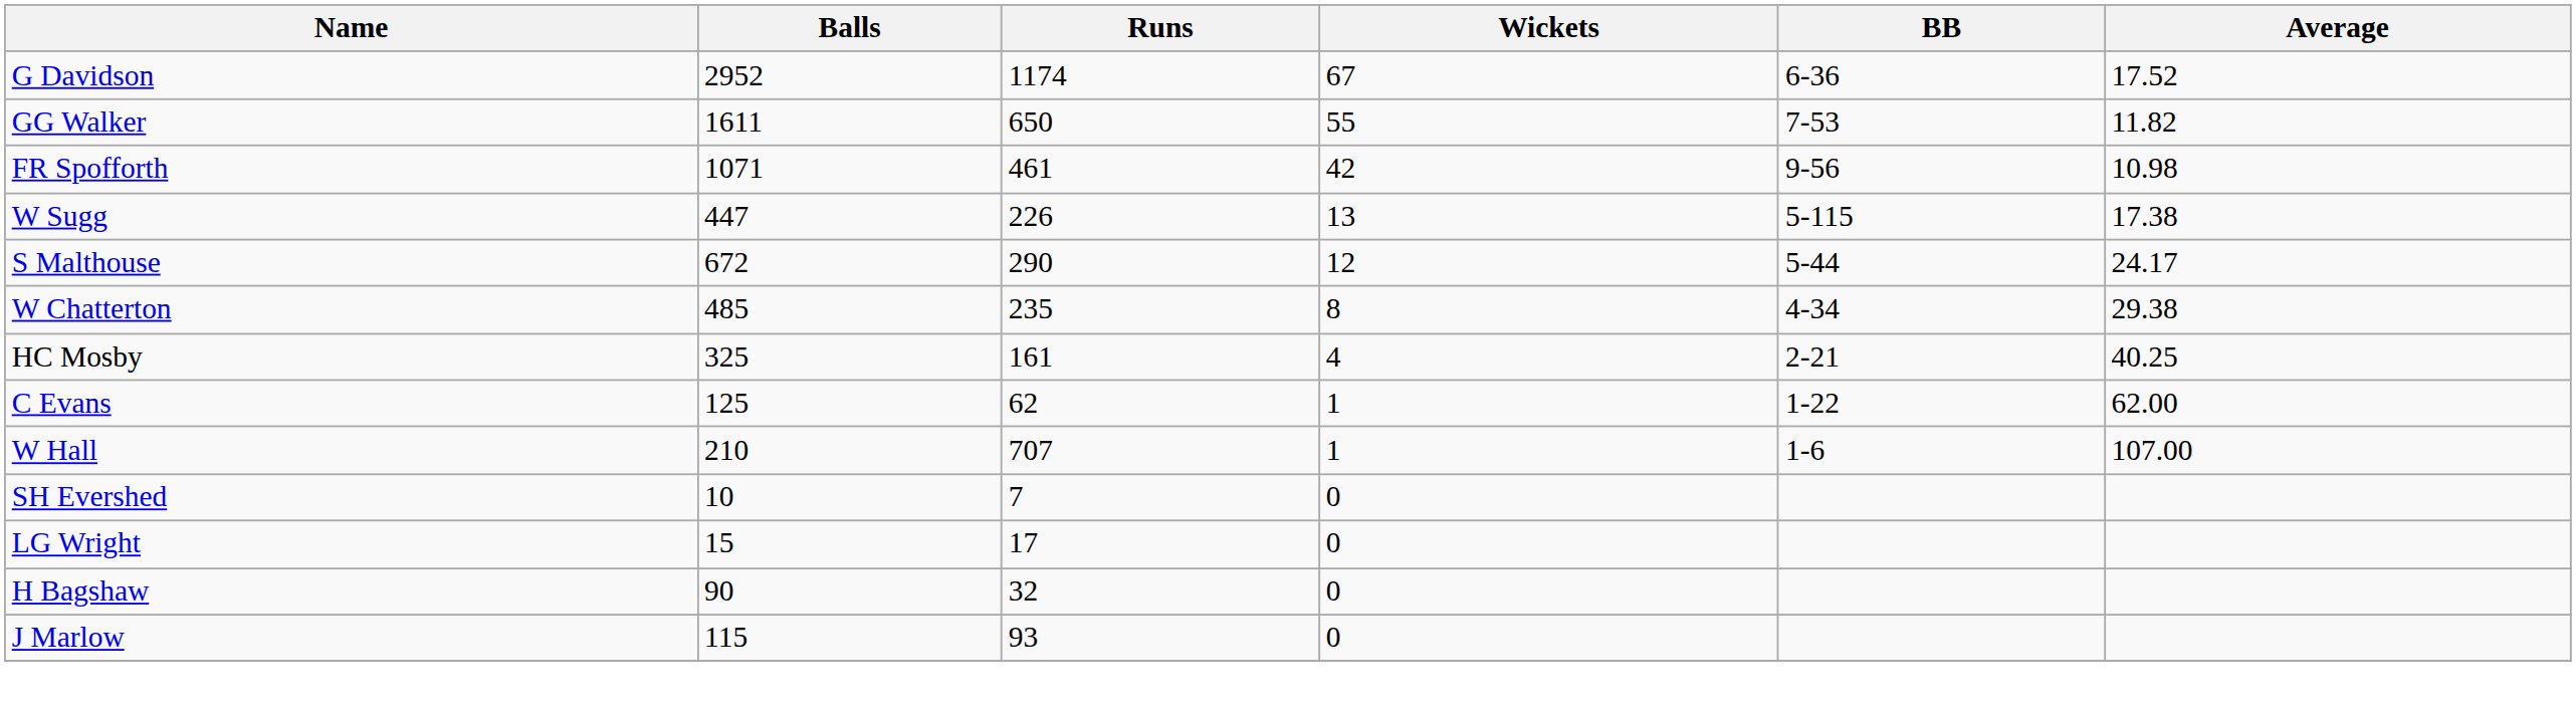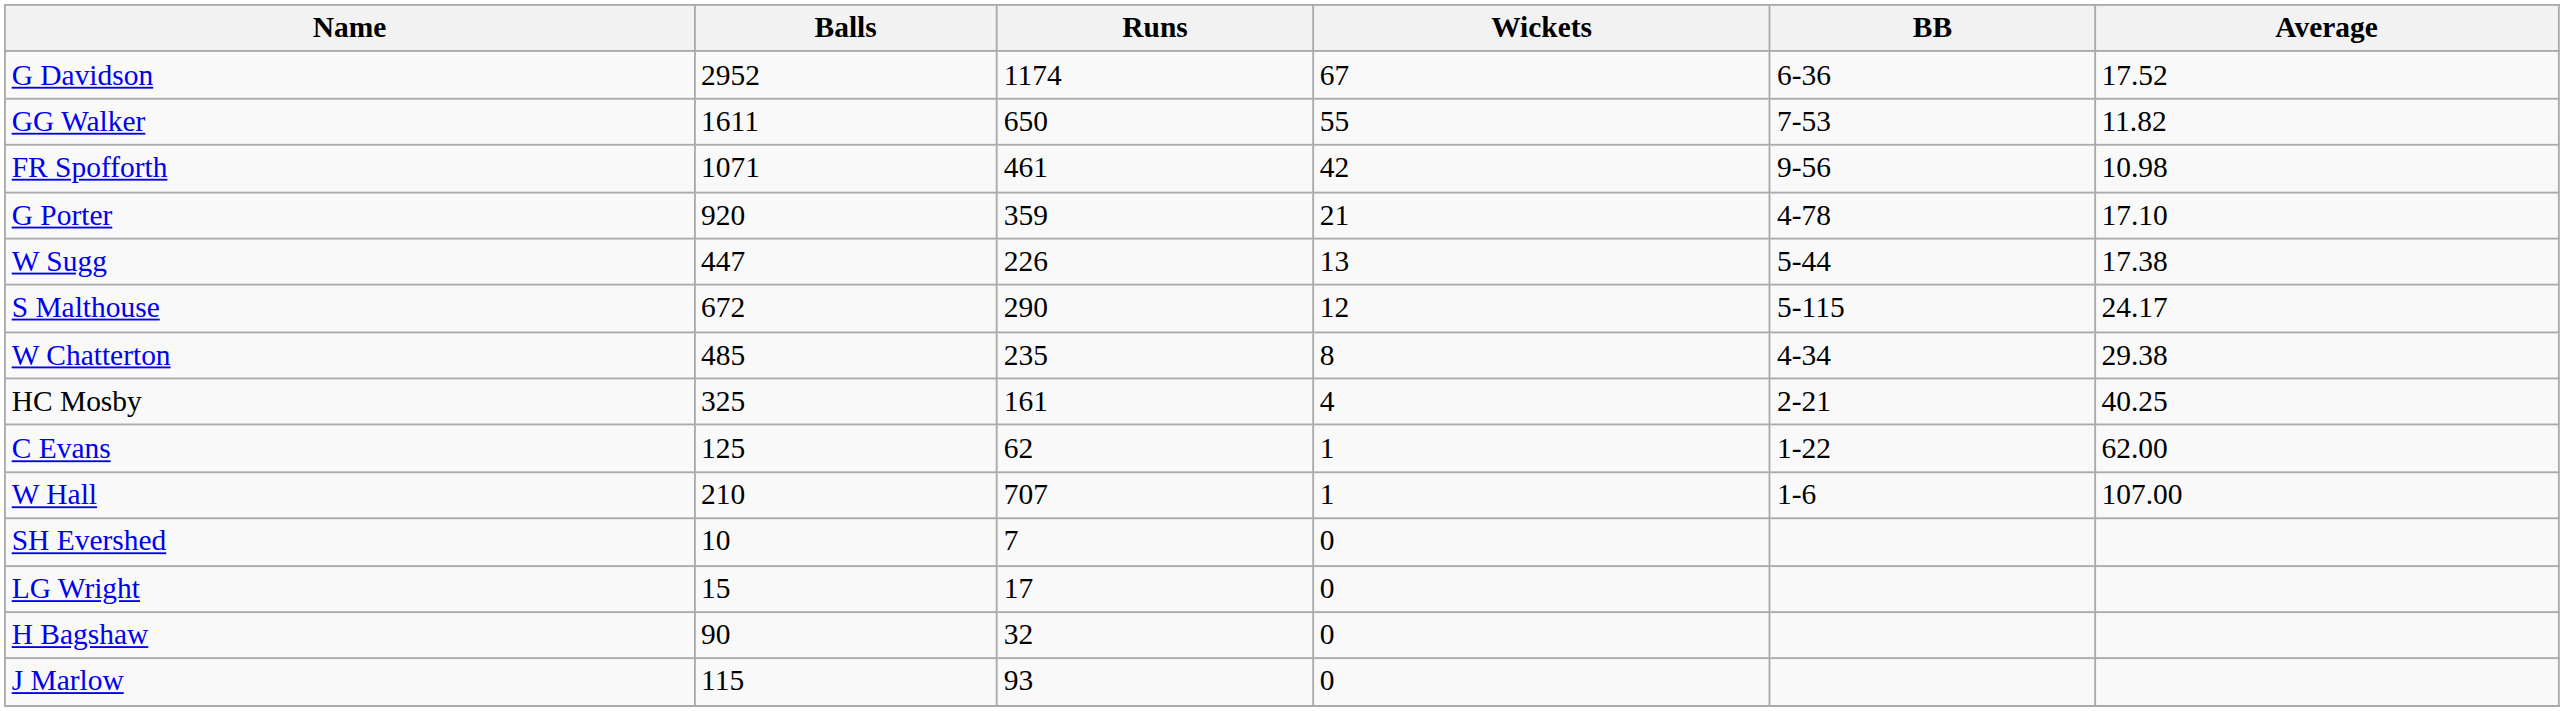+ row: G Porter | 920 | 359 | 21 | 4-78 | 17.10
W Sugg | BB: 5-115 -> 5-44
S Malthouse | BB: 5-44 -> 5-115
